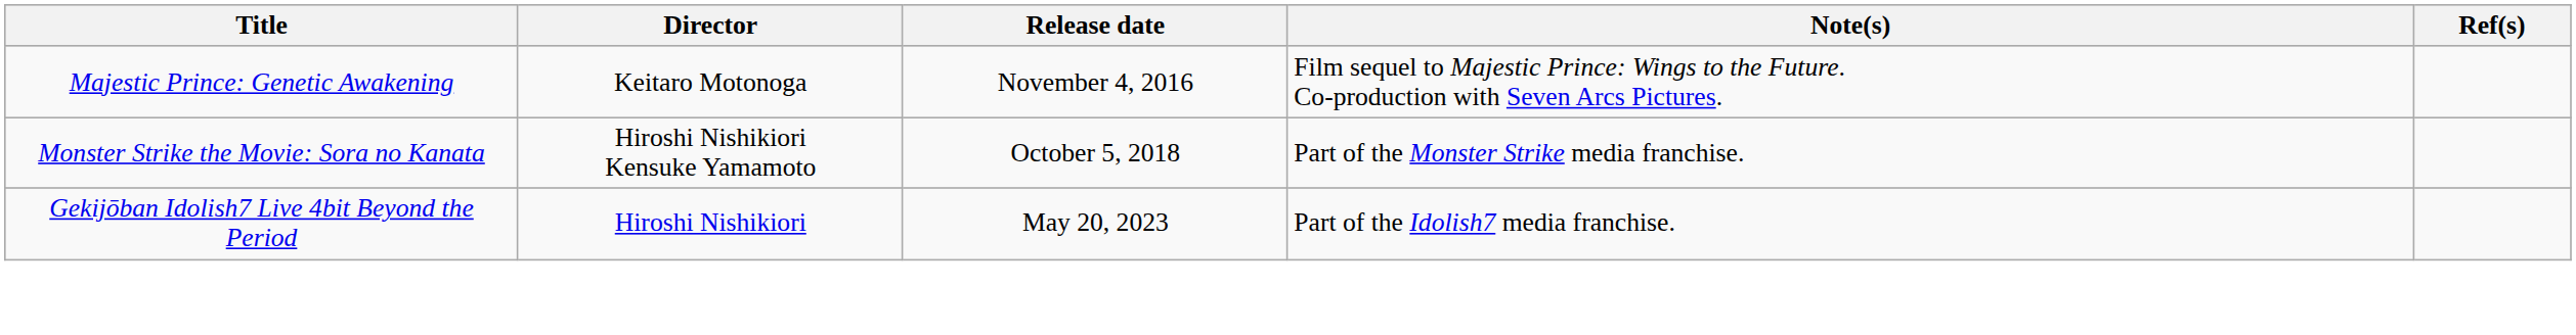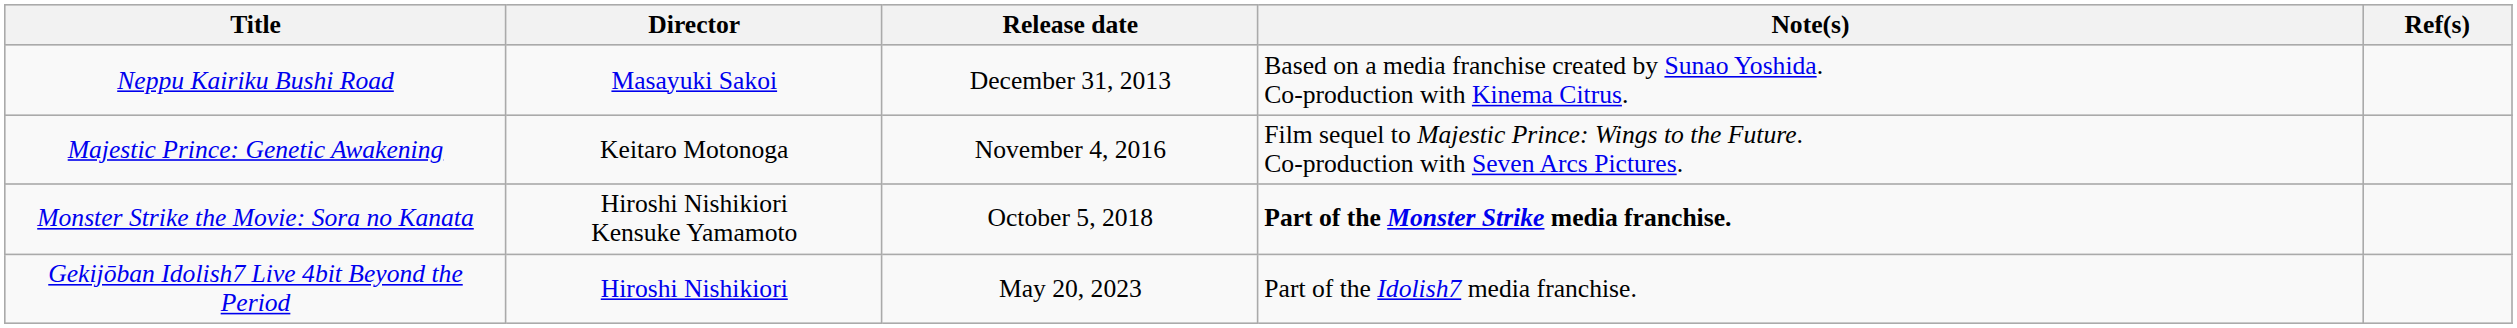+ row: Neppu Kairiku Bushi Road | Masayuki Sakoi | December 31, 2013 | Based on a media franchise created by Sunao Yoshida. Co-production with Kinema Citrus.
Monster Strike the Movie: Sora no Kanata | Note(s): normal -> bold
